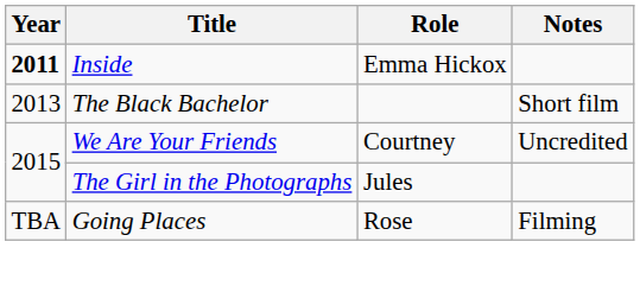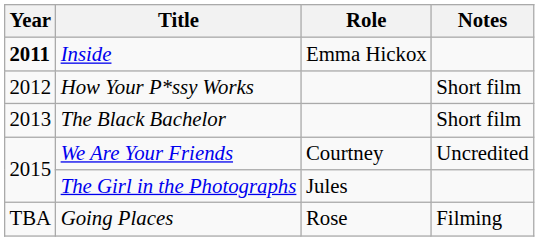+ row: 2012 | How Your P*ssy Works | Short film
